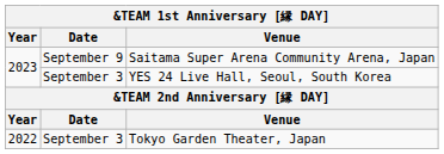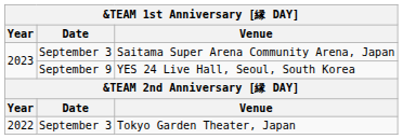Saitama Super Arena Community Arena, Japan | Date: September 9 -> September 3
YES 24 Live Hall, Seoul, South Korea | Date: September 3 -> September 9
